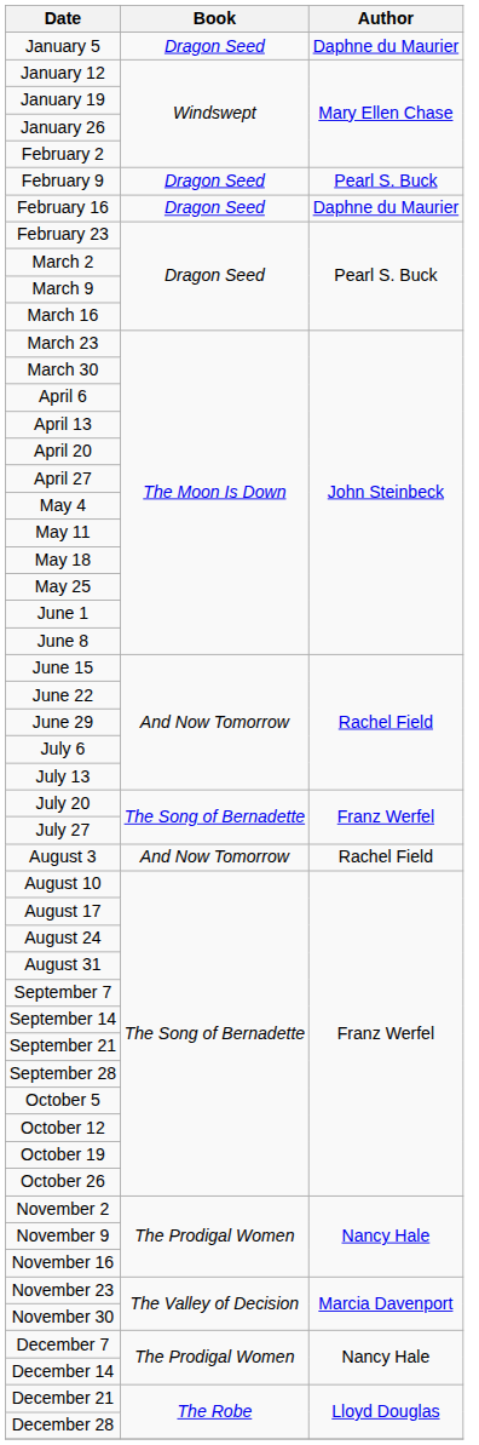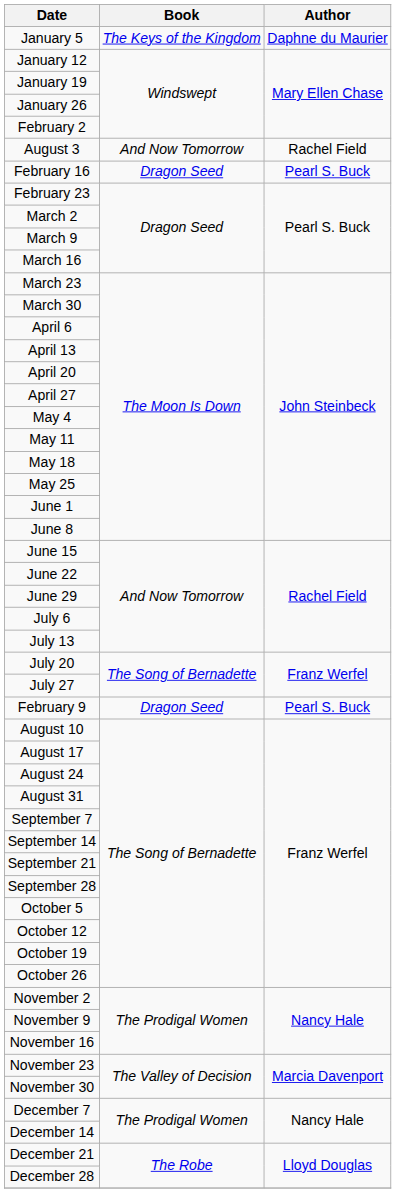January 5 | Book: Dragon Seed -> The Keys of the Kingdom
rows swapped: February 9 <-> August 3
February 16 | Author: Daphne du Maurier -> Pearl S. Buck
